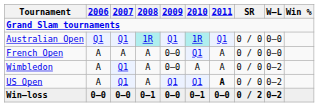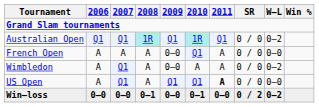Australian Open | W–L: 0–0 -> 0–2
US Open | W–L: 0–2 -> 0–0
